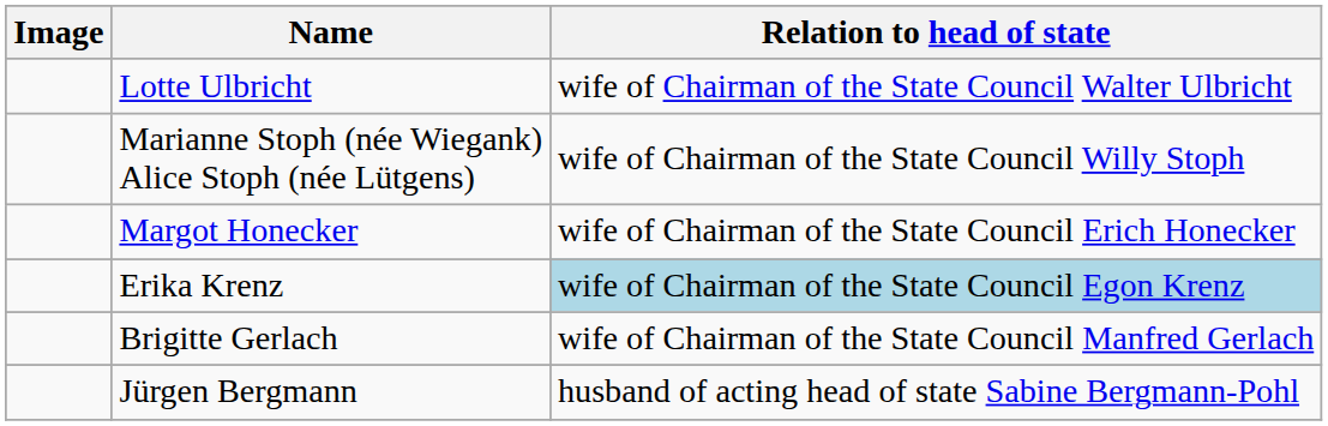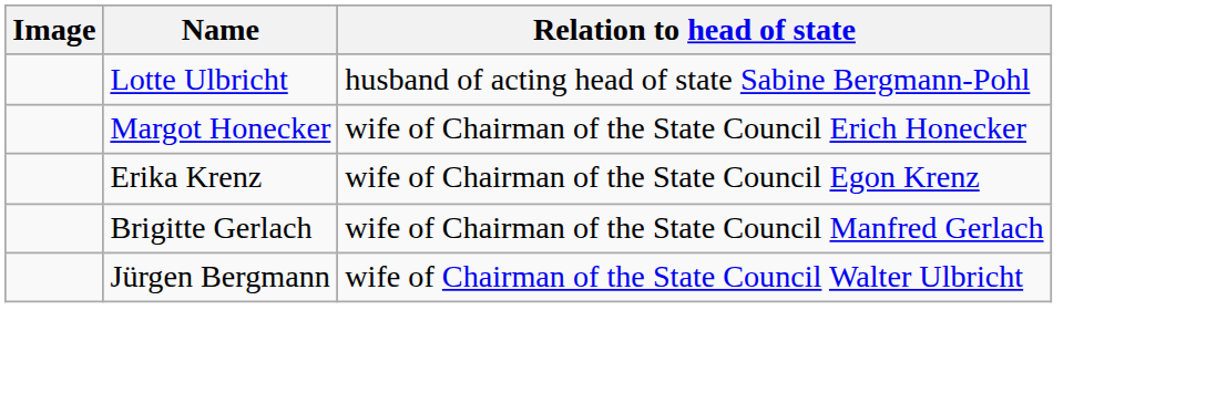Lotte Ulbricht | Relation to head of state: wife of Chairman of the State Council Walter Ulbricht -> husband of acting head of state Sabine Bergmann-Pohl
- row: Marianne Stoph (née Wiegank) Alice Stoph (née Lütgens) | wife of Chairman of the State Council Willy Stoph
Erika Krenz | Relation to head of state: lightblue background -> no background
Jürgen Bergmann | Relation to head of state: husband of acting head of state Sabine Bergmann-Pohl -> wife of Chairman of the State Council Walter Ulbricht
